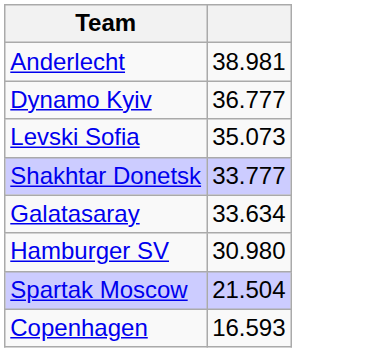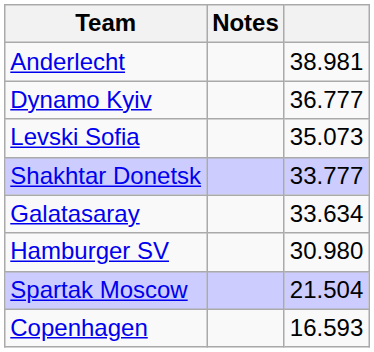+ column: Notes
